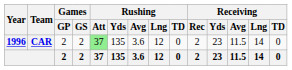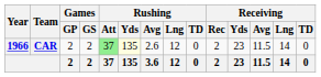CAR | Year: 1996 -> 1966
CAR | Rushing / Yds: no background -> lightyellow background
CAR | Rushing / Avg: 3.6 -> 2.6
